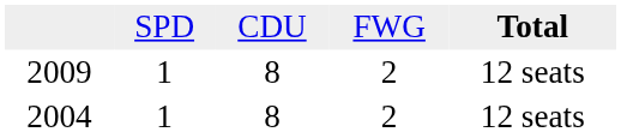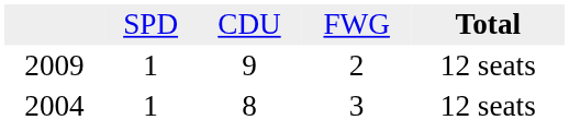2009 | column 3: 8 -> 9
2004 | column 4: 2 -> 3
